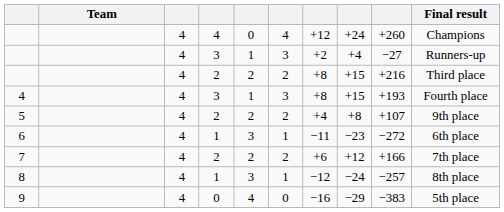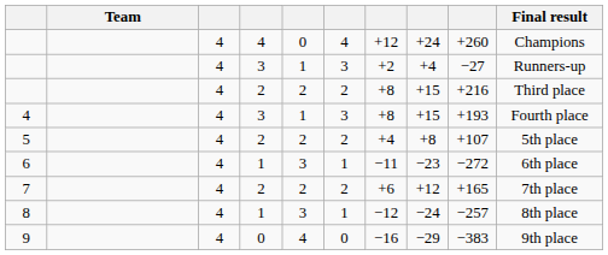5 | Final result: 9th place -> 5th place
7 | column 9: +166 -> +165
9 | Final result: 5th place -> 9th place
